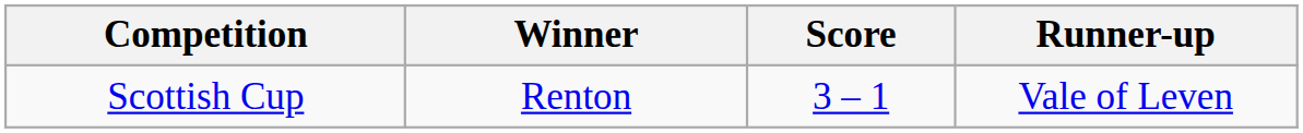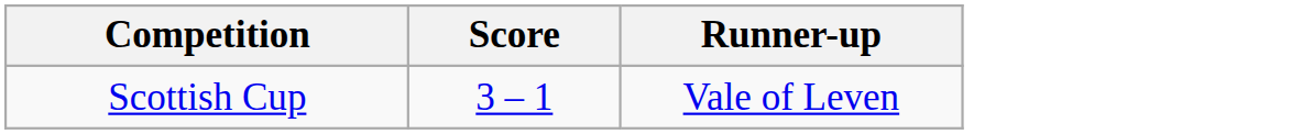- column: Winner | Renton
